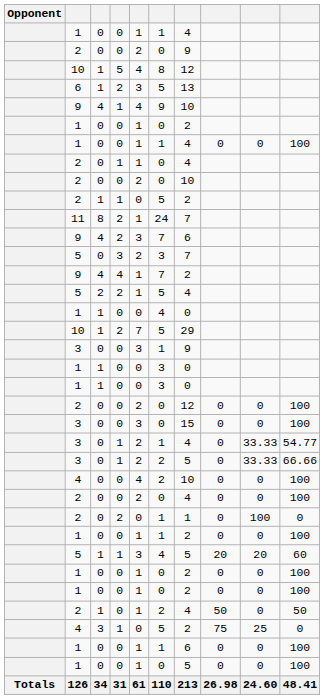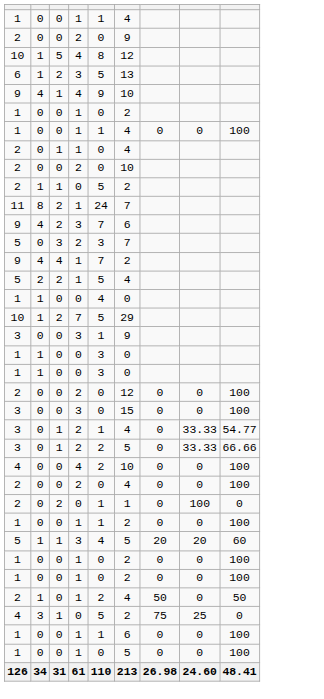- column: Opponent | Totals
